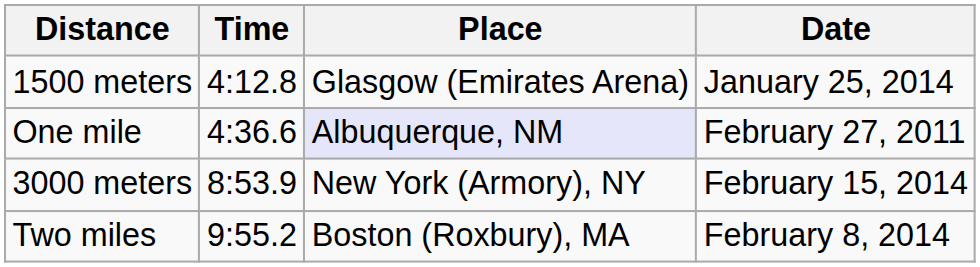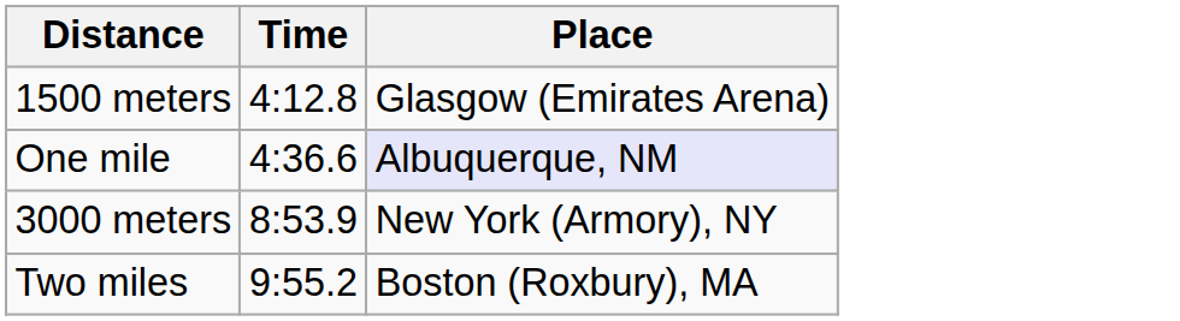- column: Date | January 25, 2014 | February 27, 2011 | February 15, 2014 | February 8, 2014
